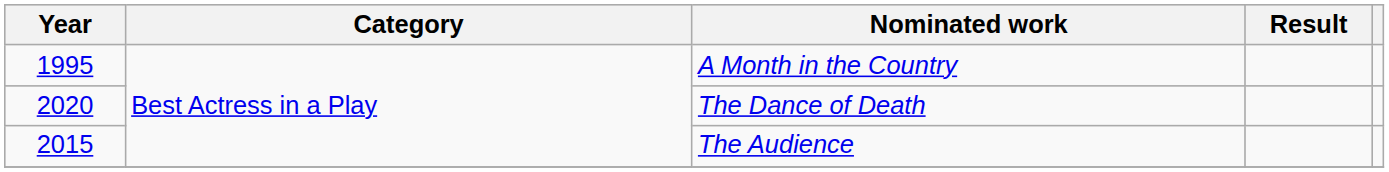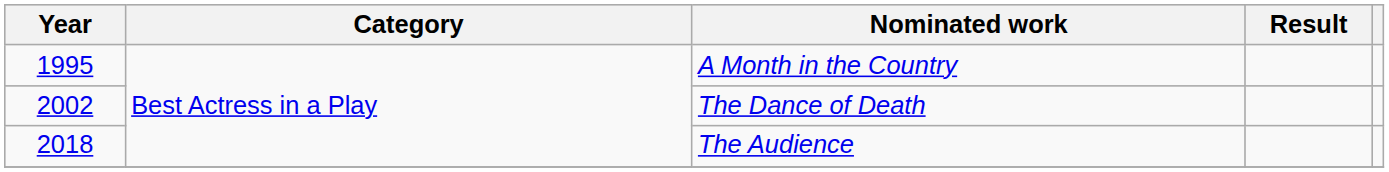The Dance of Death | Year: 2020 -> 2002
The Audience | Year: 2015 -> 2018
